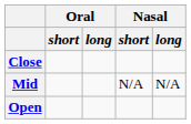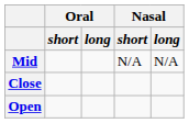rows swapped: Close <-> Mid
